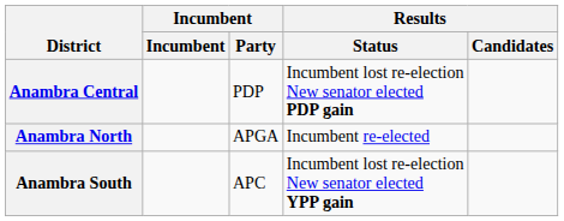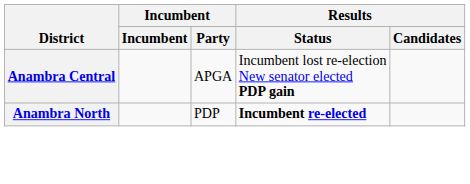Anambra Central | Incumbent / Party: PDP -> APGA
Anambra North | Incumbent / Party: APGA -> PDP
Anambra North | Results / Status: normal -> bold
- row: Anambra South | APC | Incumbent lost re-election New senator elected YPP gain
